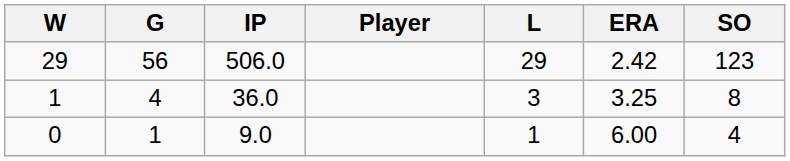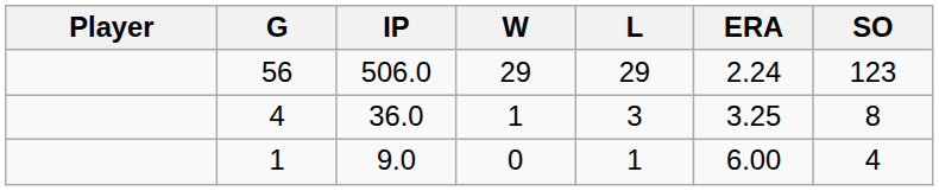columns swapped: Player <-> W
56 | ERA: 2.42 -> 2.24
